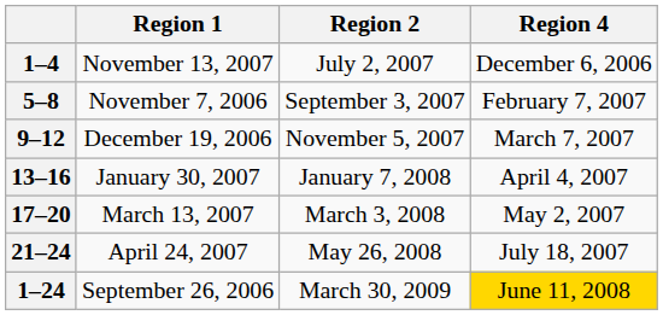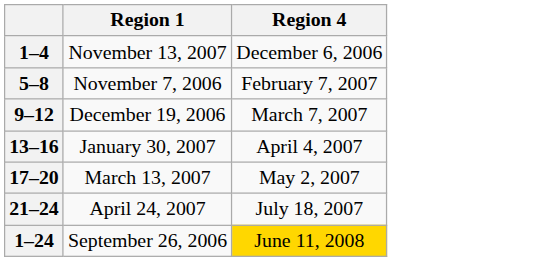- column: Region 2 | July 2, 2007 | September 3, 2007 | November 5, 2007 | January 7, 2008 | March 3, 2008 | May 26, 2008 | March 30, 2009
